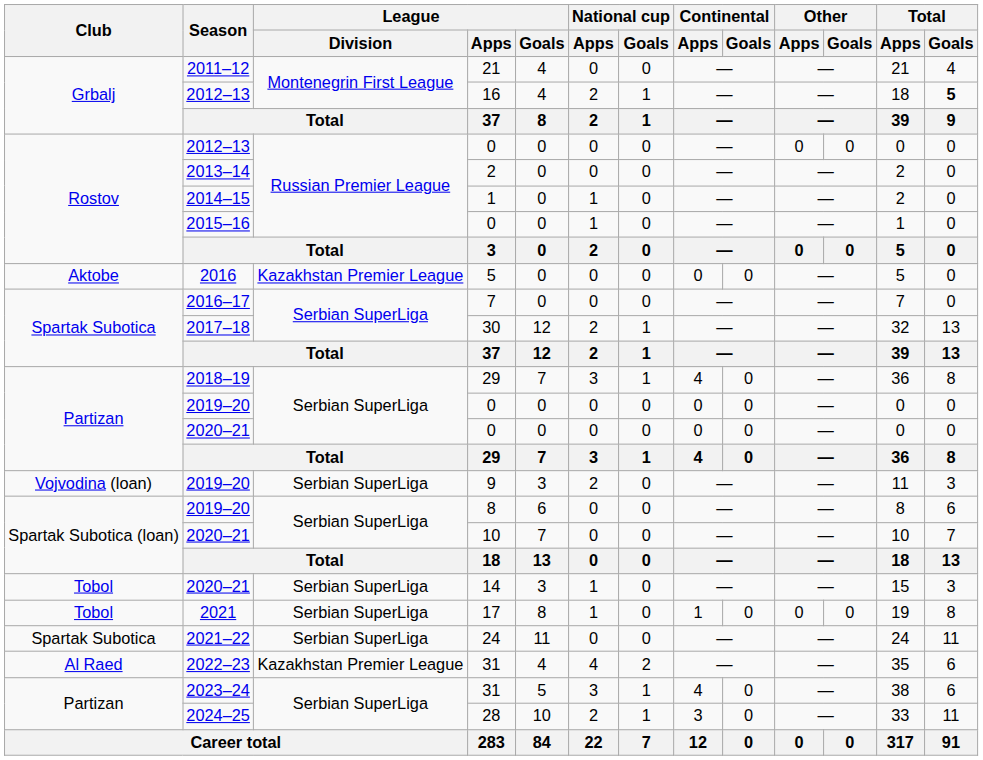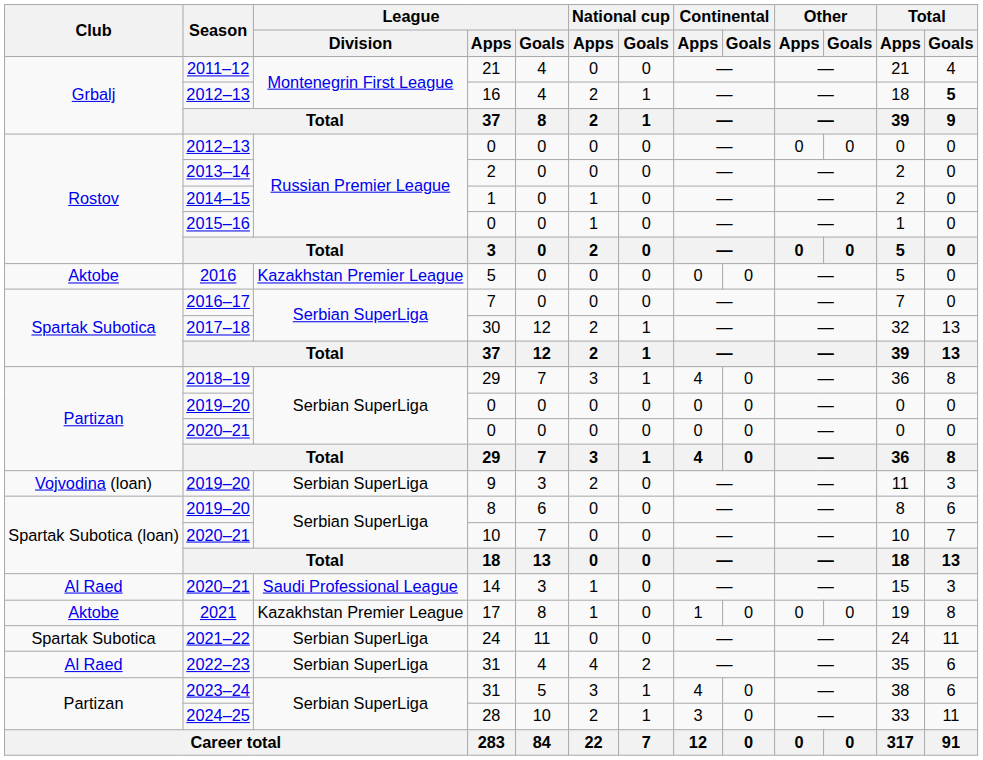14 | Club: Tobol -> Al Raed
14 | League / Division: Serbian SuperLiga -> Saudi Professional League
17 | Club: Tobol -> Aktobe
17 | League / Division: Serbian SuperLiga -> Kazakhstan Premier League
2022–23 / 31 | League / Division: Kazakhstan Premier League -> Serbian SuperLiga
